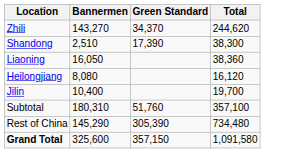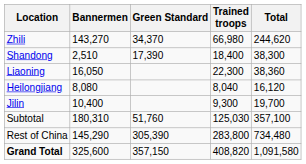+ column: Trained troops | 66,980 | 18,400 | 22,300 | 8,040 | 9,300 | 125,030 | 283,800 | 408,820
